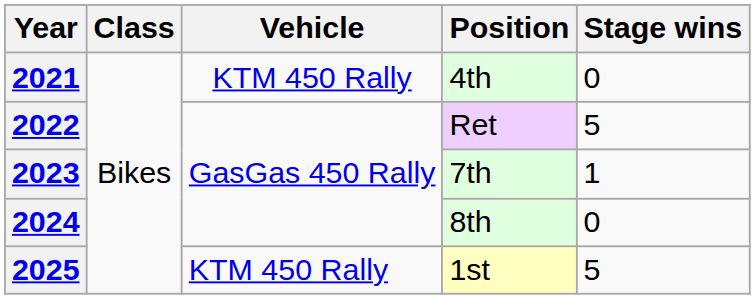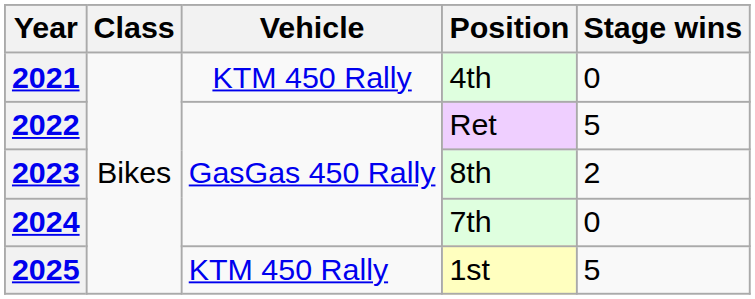2023 | Position: 7th -> 8th
2023 | Stage wins: 1 -> 2
2024 | Position: 8th -> 7th
